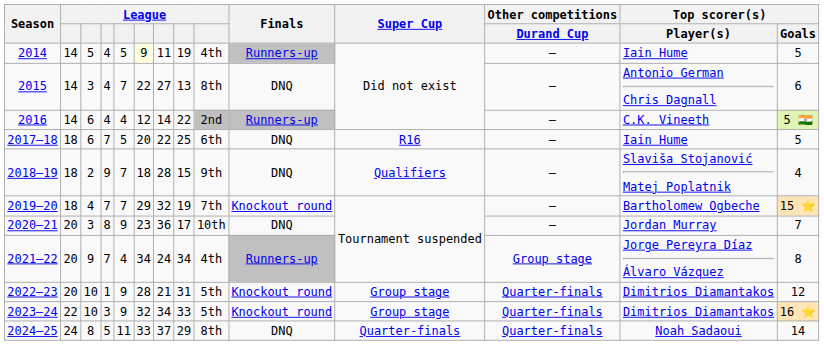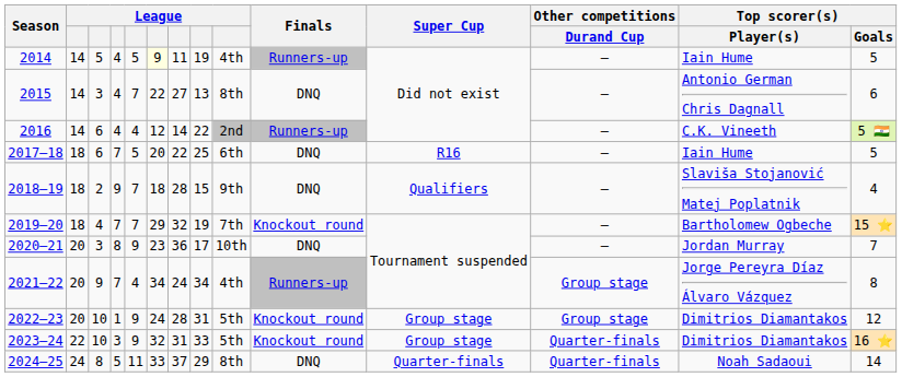2022–23 | column 6: 28 -> 24
2022–23 | column 7: 21 -> 28
2022–23 | Other competitions / Durand Cup: Quarter-finals -> Group stage
2023–24 | column 7: 34 -> 31
